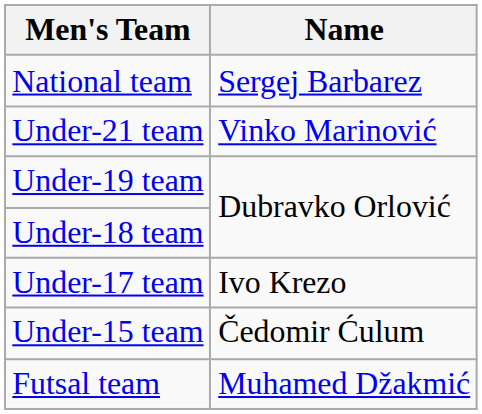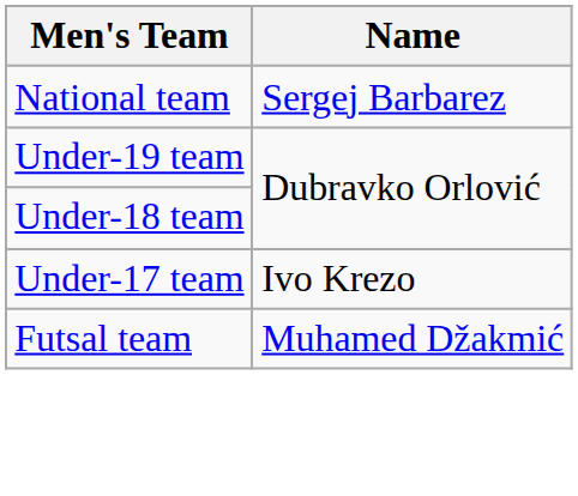- row: Under-21 team | Vinko Marinović
- row: Under-15 team | Čedomir Ćulum
